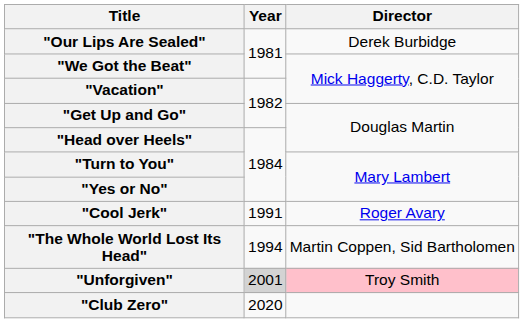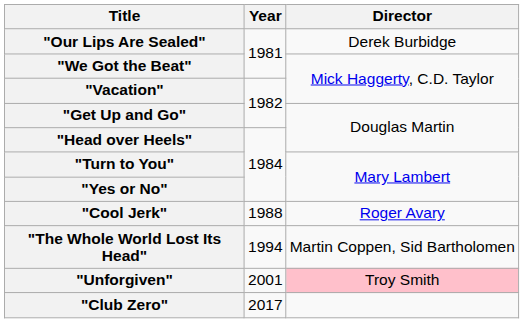"Cool Jerk" | Year: 1991 -> 1988
"Unforgiven" | Year: lightgrey background -> no background
"Club Zero" | Year: 2020 -> 2017
